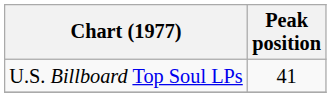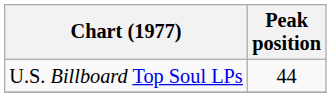U.S. Billboard Top Soul LPs | Peak position: 41 -> 44
